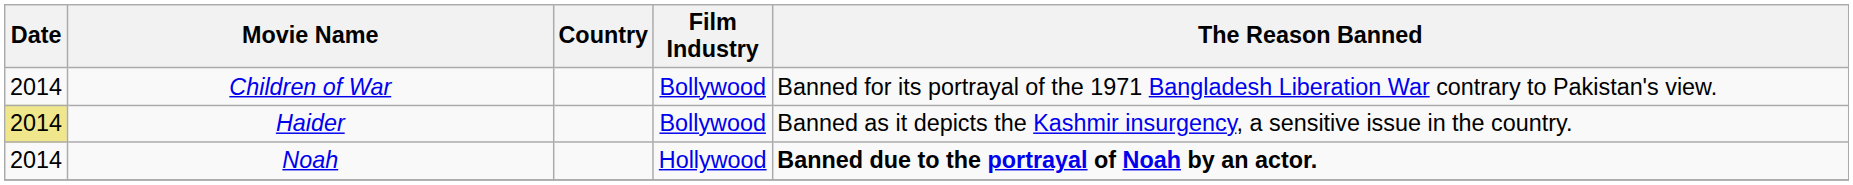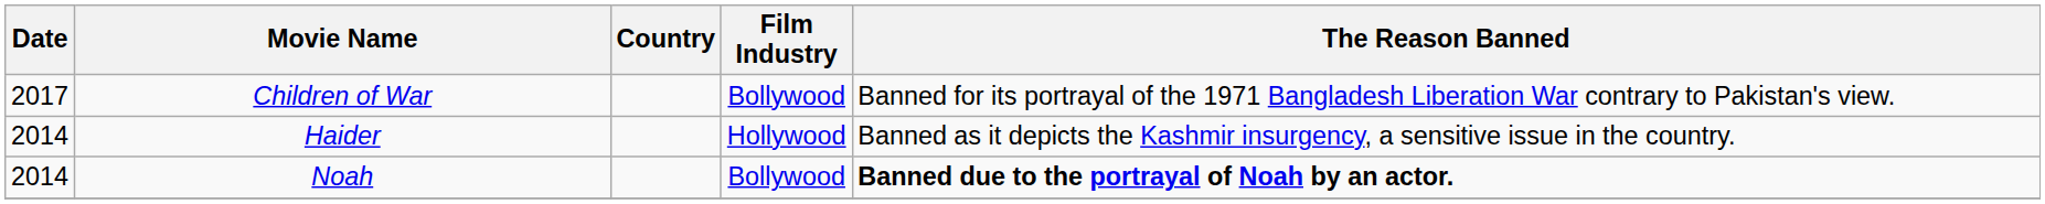Children of War | Date: 2014 -> 2017
Haider | Date: khaki background -> no background
Haider | Film Industry: Bollywood -> Hollywood
Noah | Film Industry: Hollywood -> Bollywood
